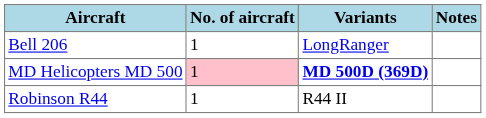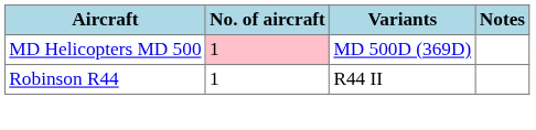- row: Bell 206 | 1 | LongRanger
MD Helicopters MD 500 | Variants: bold -> normal
